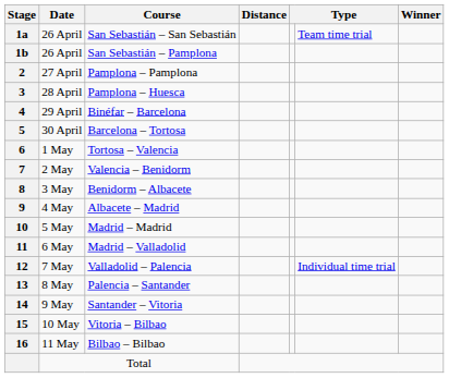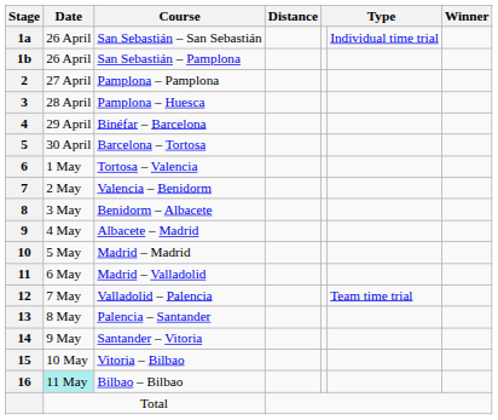San Sebastián – San Sebastián | column 6: Team time trial -> Individual time trial
Valladolid – Palencia | column 6: Individual time trial -> Team time trial
Bilbao – Bilbao | Date: no background -> paleturquoise background
